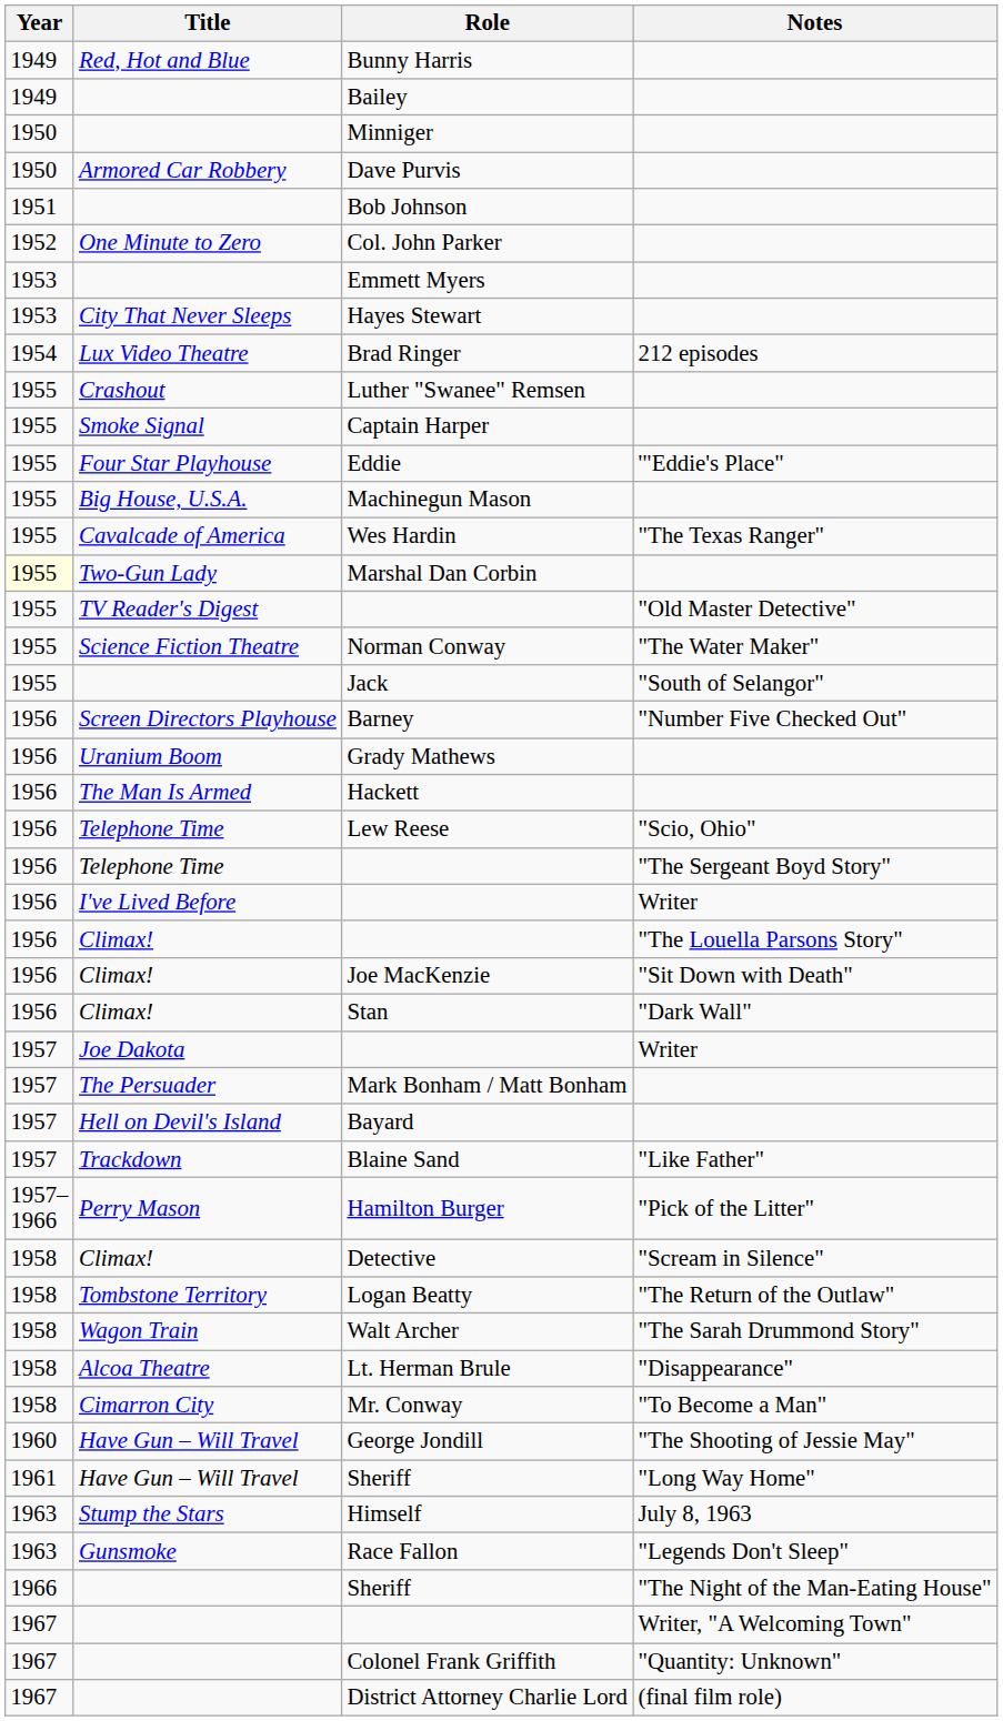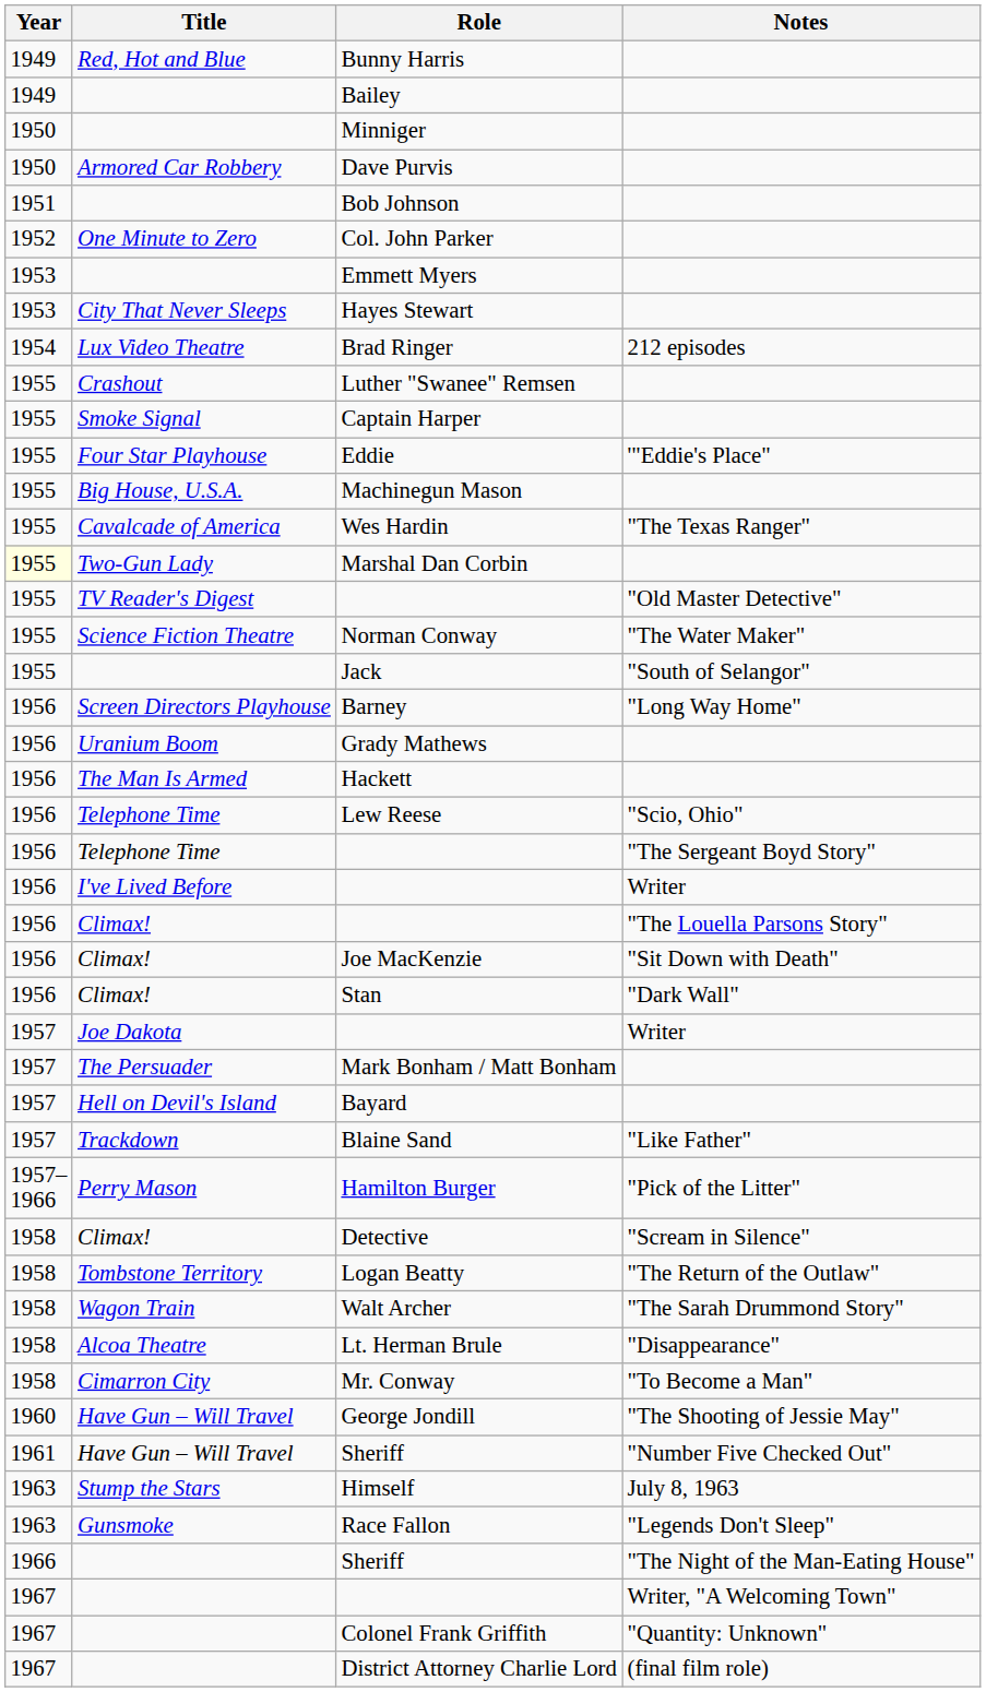Barney | Notes: "Number Five Checked Out" -> "Long Way Home"
Have Gun – Will Travel / Sheriff | Notes: "Long Way Home" -> "Number Five Checked Out"
